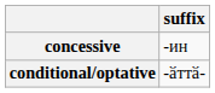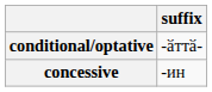rows swapped: conditional/optative <-> concessive
